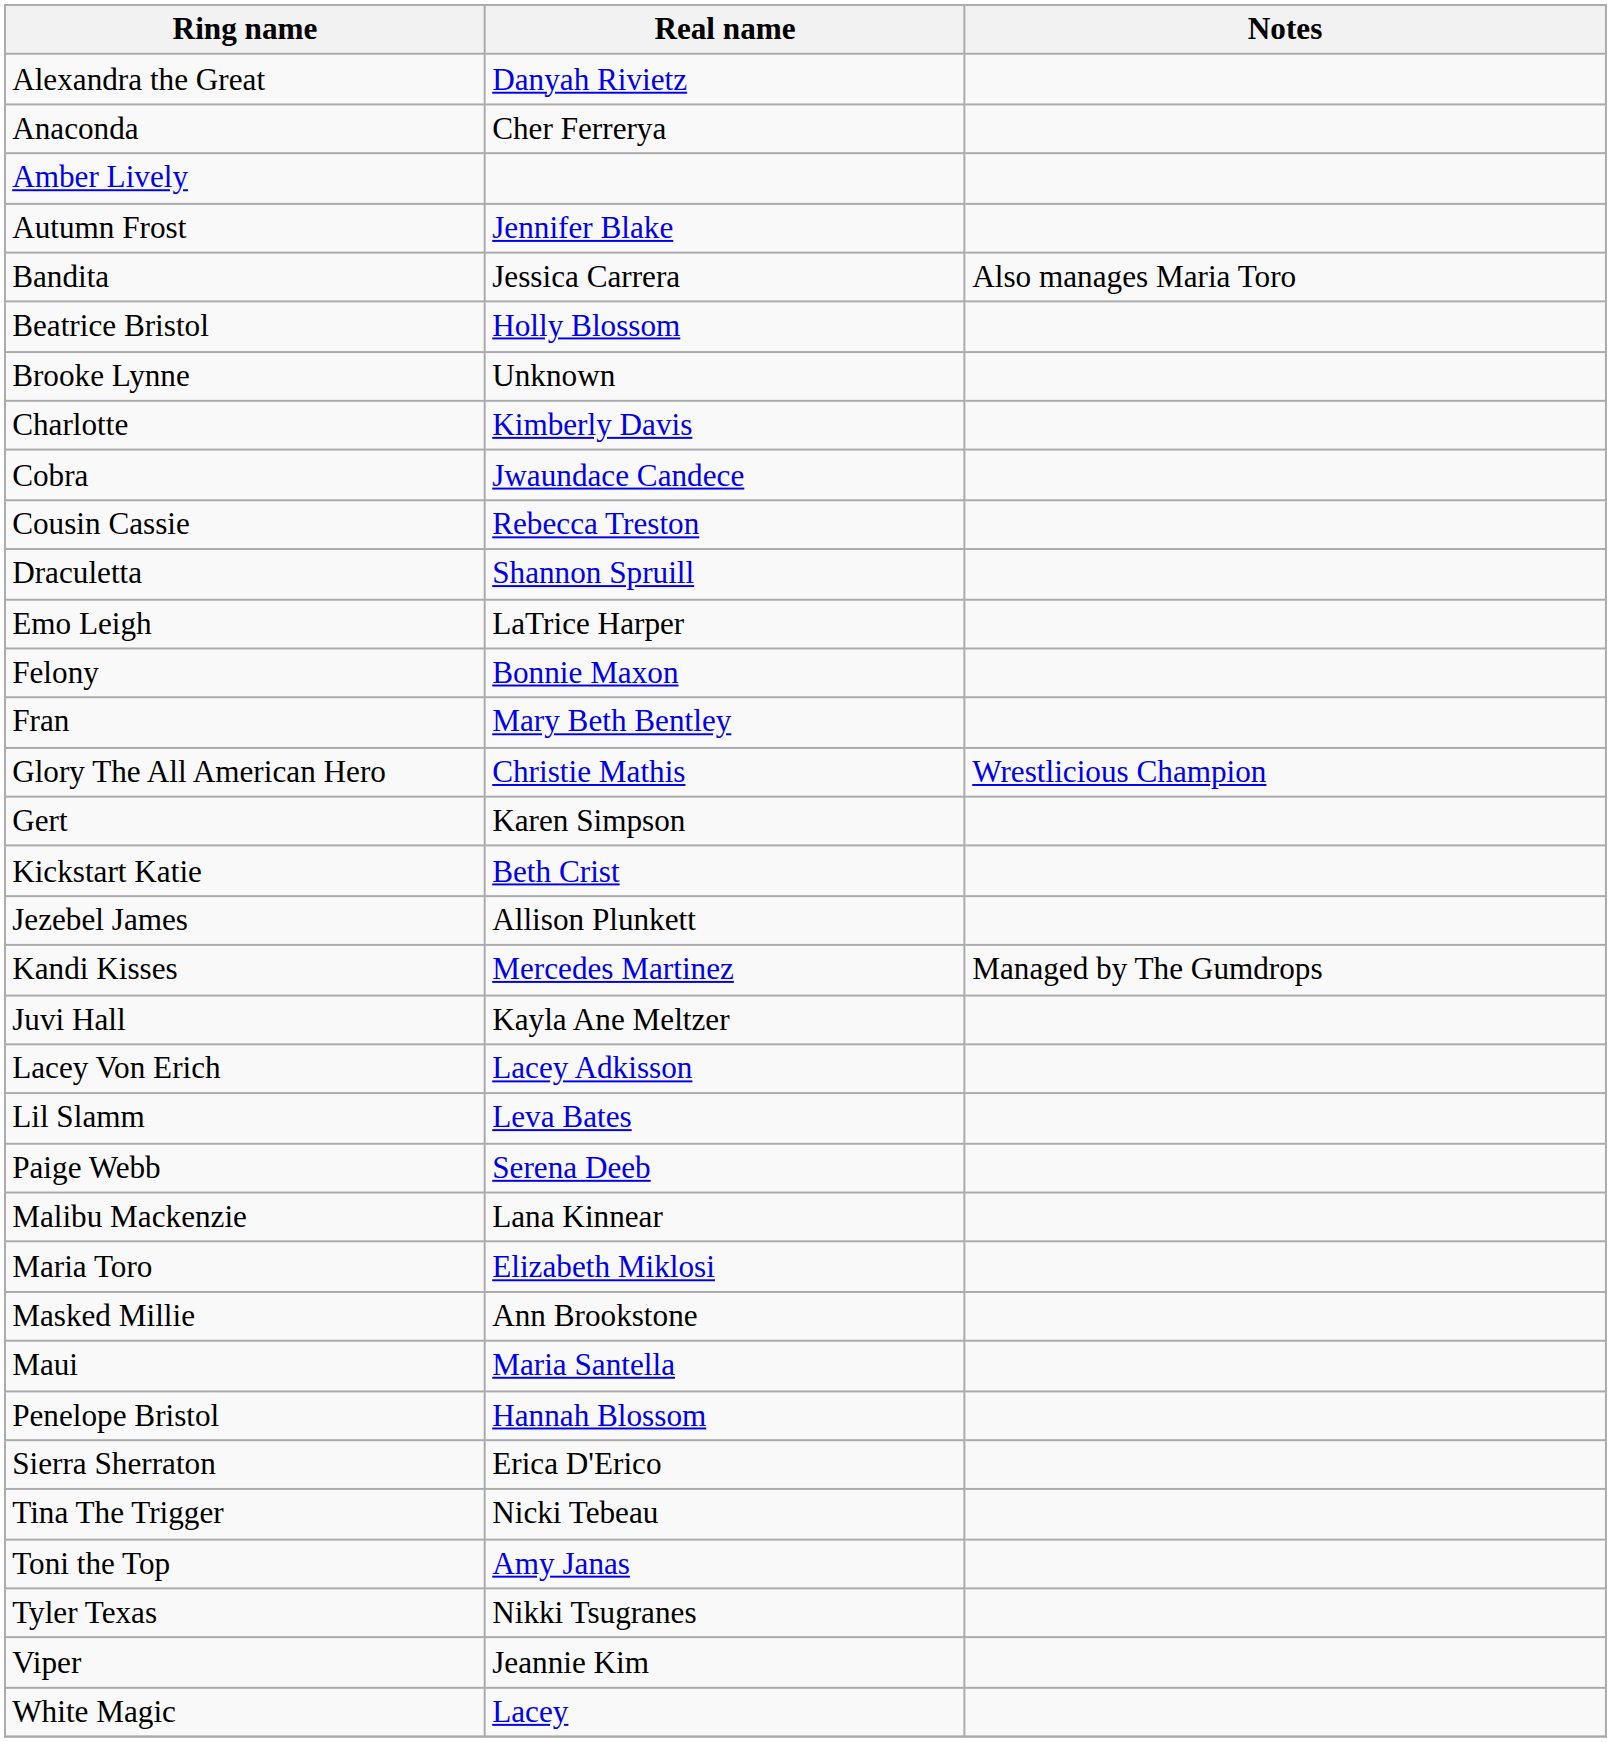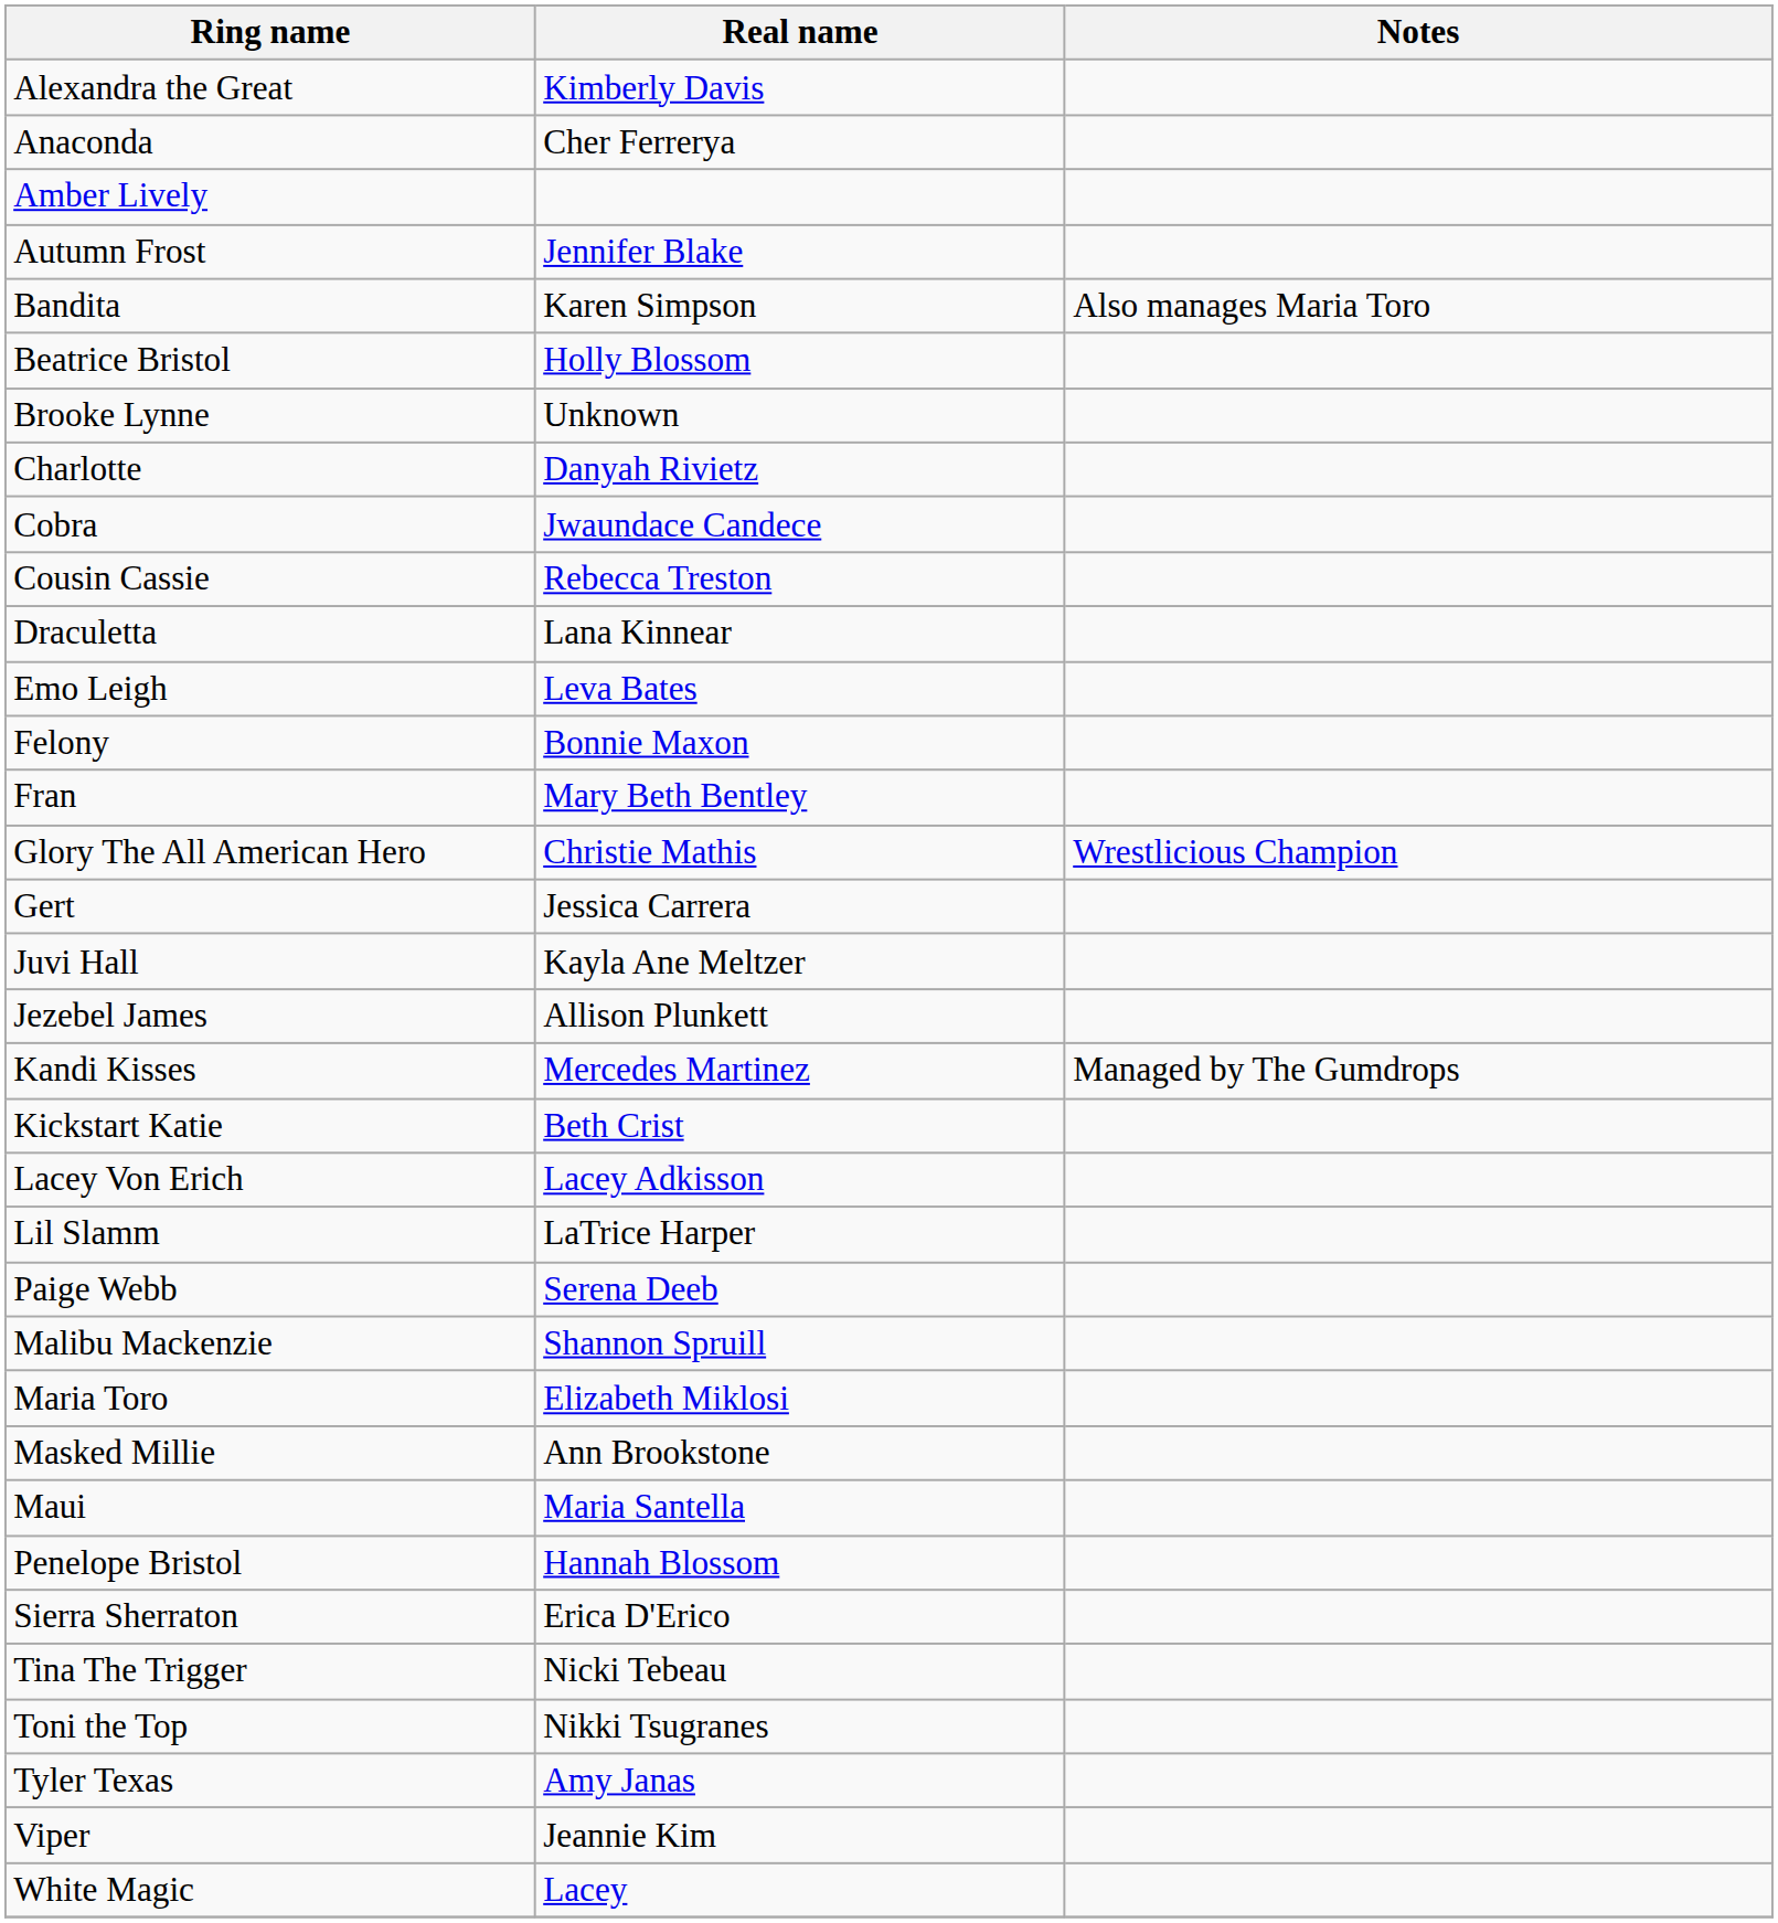Alexandra the Great | Real name: Danyah Rivietz -> Kimberly Davis
Bandita | Real name: Jessica Carrera -> Karen Simpson
Charlotte | Real name: Kimberly Davis -> Danyah Rivietz
Draculetta | Real name: Shannon Spruill -> Lana Kinnear
Emo Leigh | Real name: LaTrice Harper -> Leva Bates
Gert | Real name: Karen Simpson -> Jessica Carrera
rows swapped: Juvi Hall <-> Kickstart Katie
Lil Slamm | Real name: Leva Bates -> LaTrice Harper
Malibu Mackenzie | Real name: Lana Kinnear -> Shannon Spruill
Toni the Top | Real name: Amy Janas -> Nikki Tsugranes
Tyler Texas | Real name: Nikki Tsugranes -> Amy Janas
